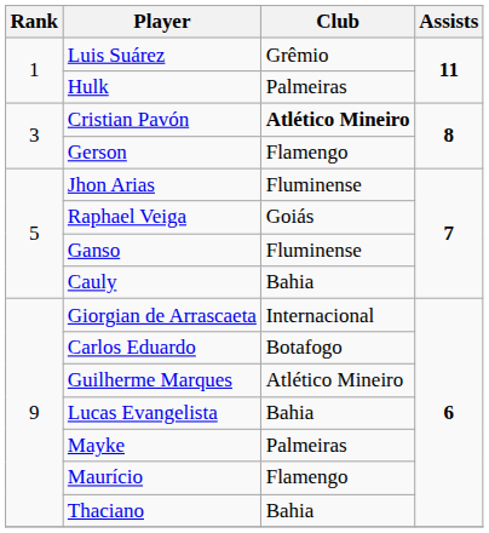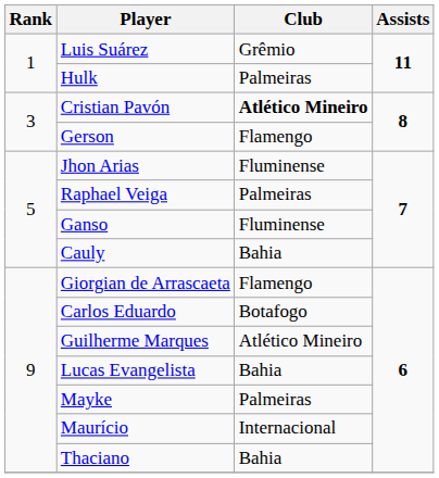Raphael Veiga | Club: Goiás -> Palmeiras
Giorgian de Arrascaeta | Club: Internacional -> Flamengo
Maurício | Club: Flamengo -> Internacional
